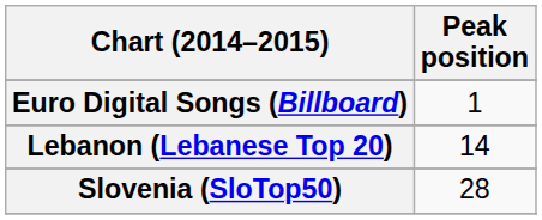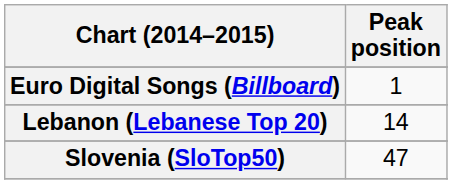Slovenia (SloTop50) | Peak position: 28 -> 47
